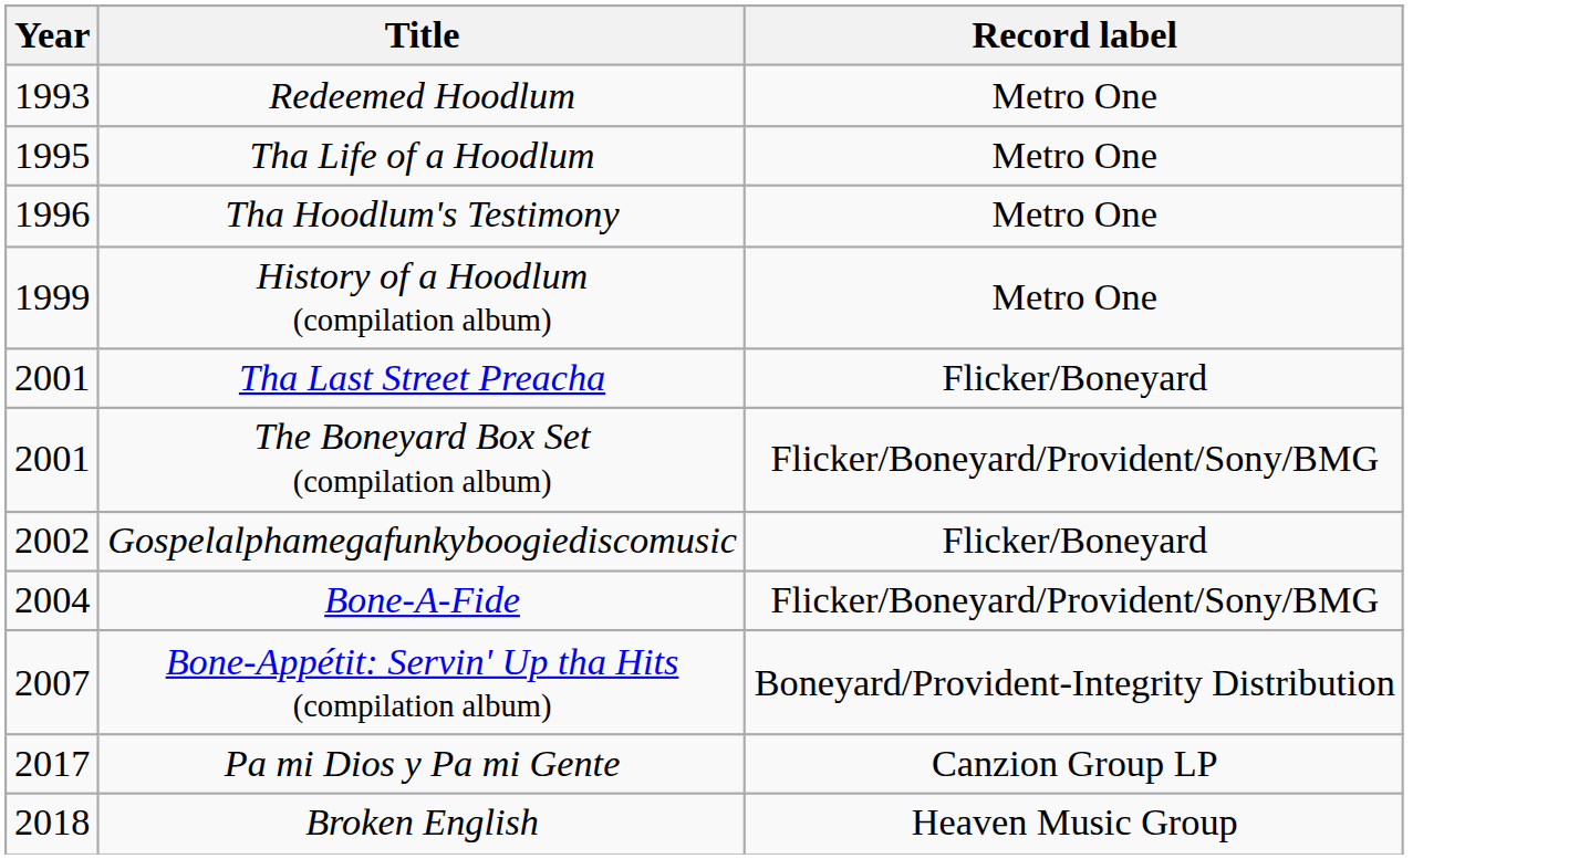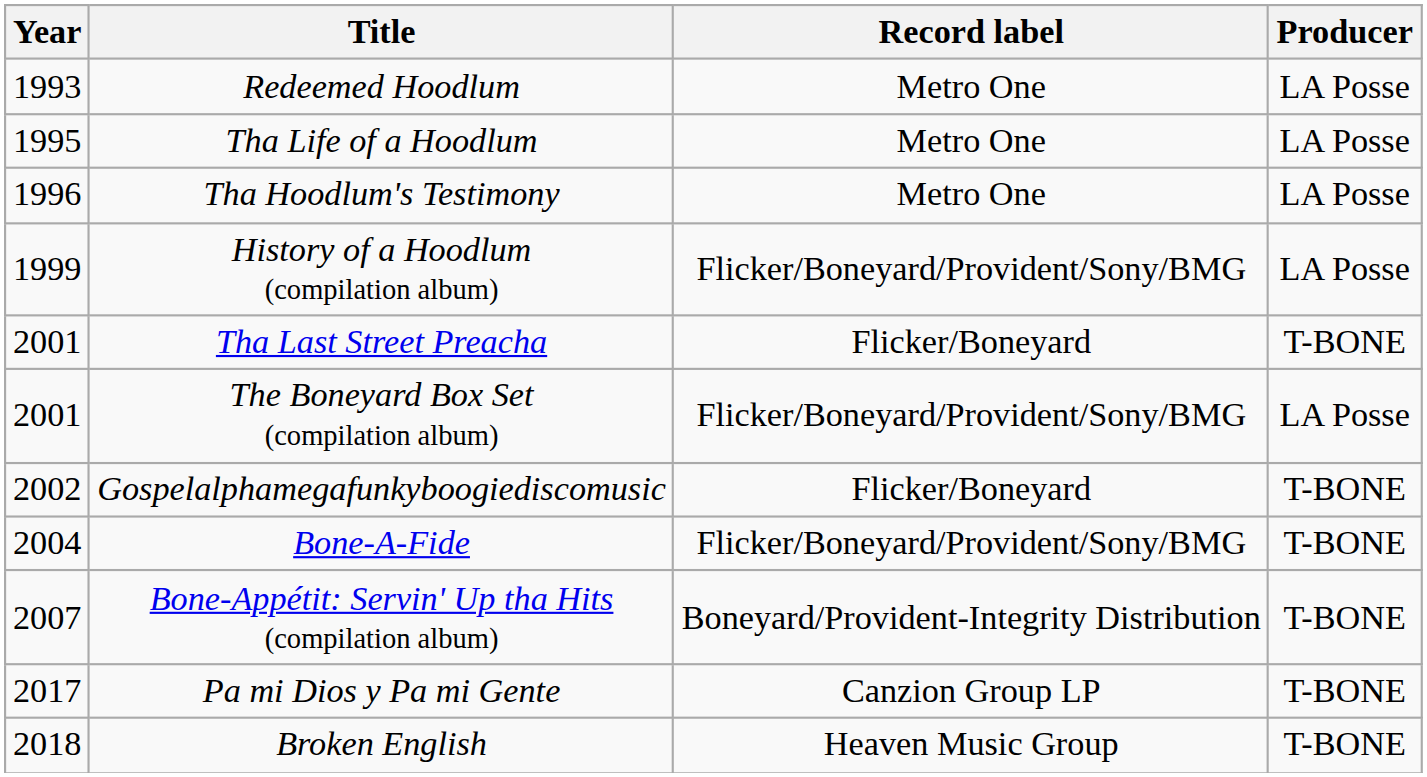+ column: Producer | LA Posse | LA Posse | LA Posse | LA Posse | T-BONE | LA Posse | T-BONE | T-BONE | T-BONE | T-BONE | T-BONE
History of a Hoodlum (compilation album) | Record label: Metro One -> Flicker/Boneyard/Provident/Sony/BMG
